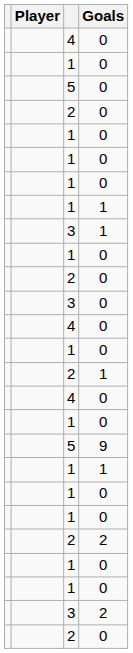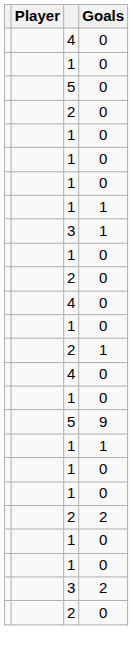- row: 3 | 0
